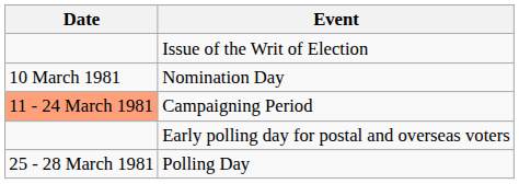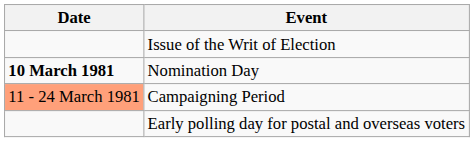Nomination Day | Date: normal -> bold
- row: 25 - 28 March 1981 | Polling Day
